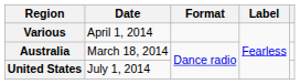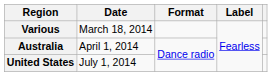Various | Date: April 1, 2014 -> March 18, 2014
Australia | Date: March 18, 2014 -> April 1, 2014
